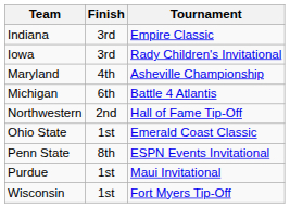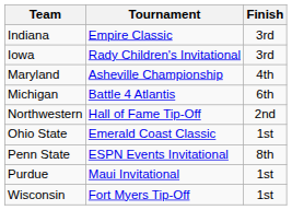columns swapped: Tournament <-> Finish
